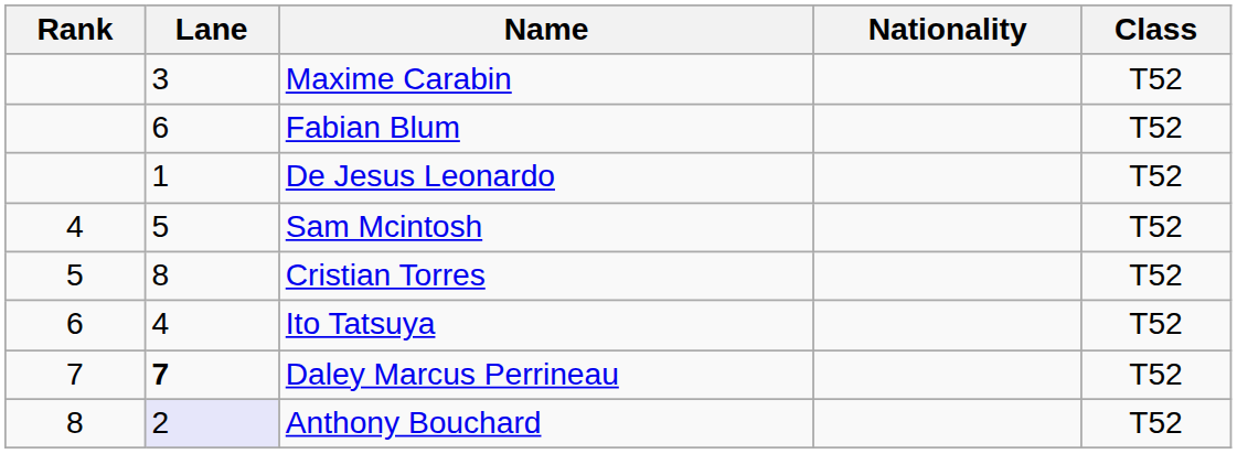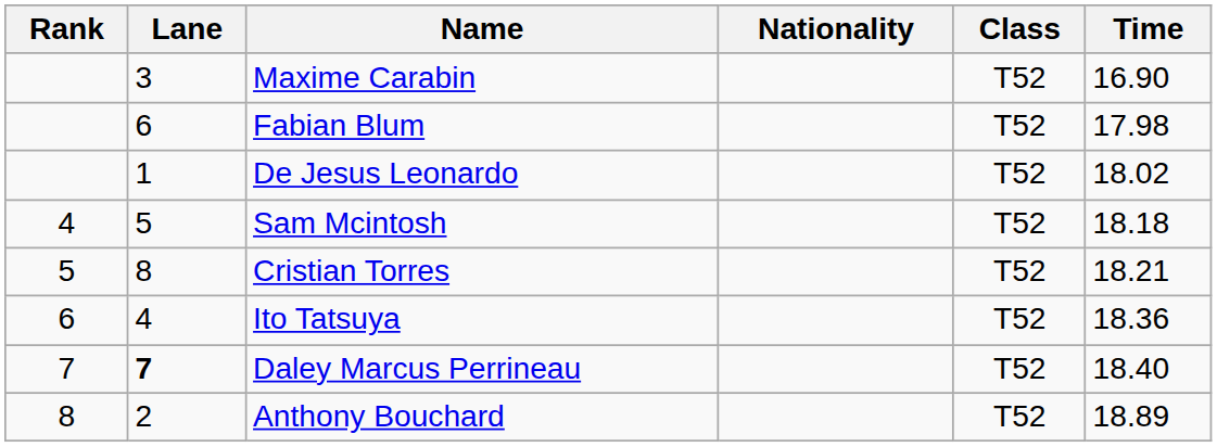+ column: Time | 16.90 | 17.98 | 18.02 | 18.18 | 18.21 | 18.36 | 18.40 | 18.89
Anthony Bouchard | Lane: lavender background -> no background
